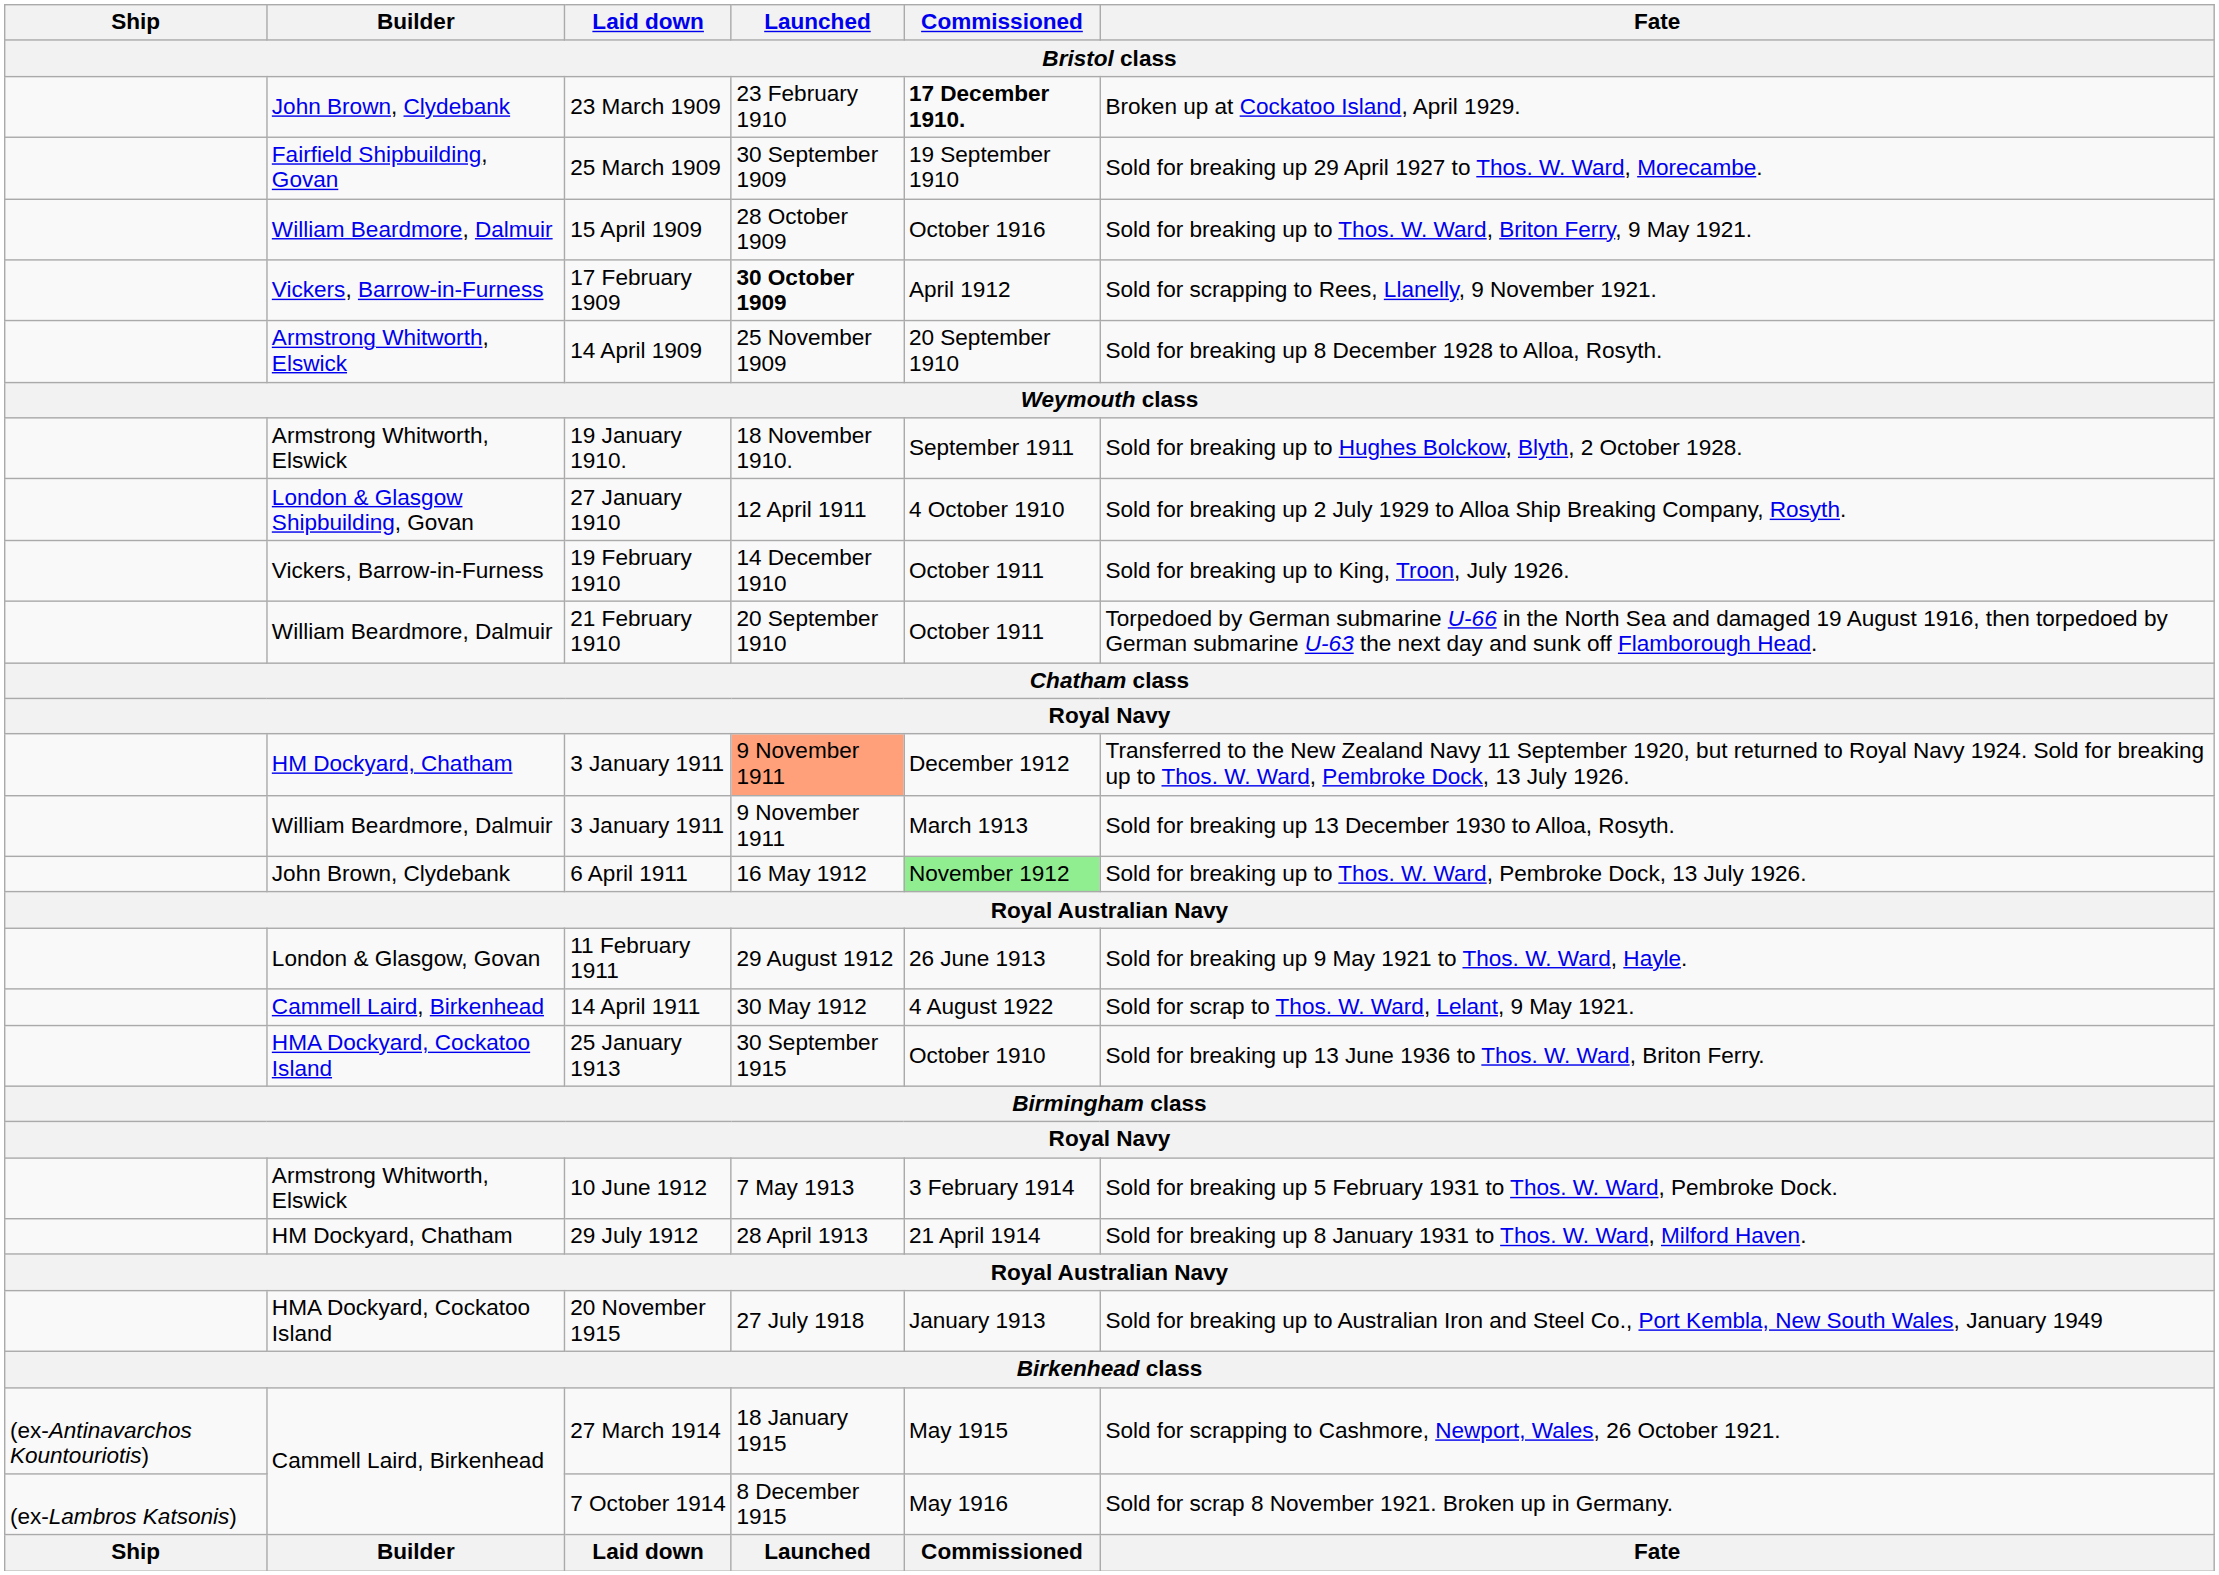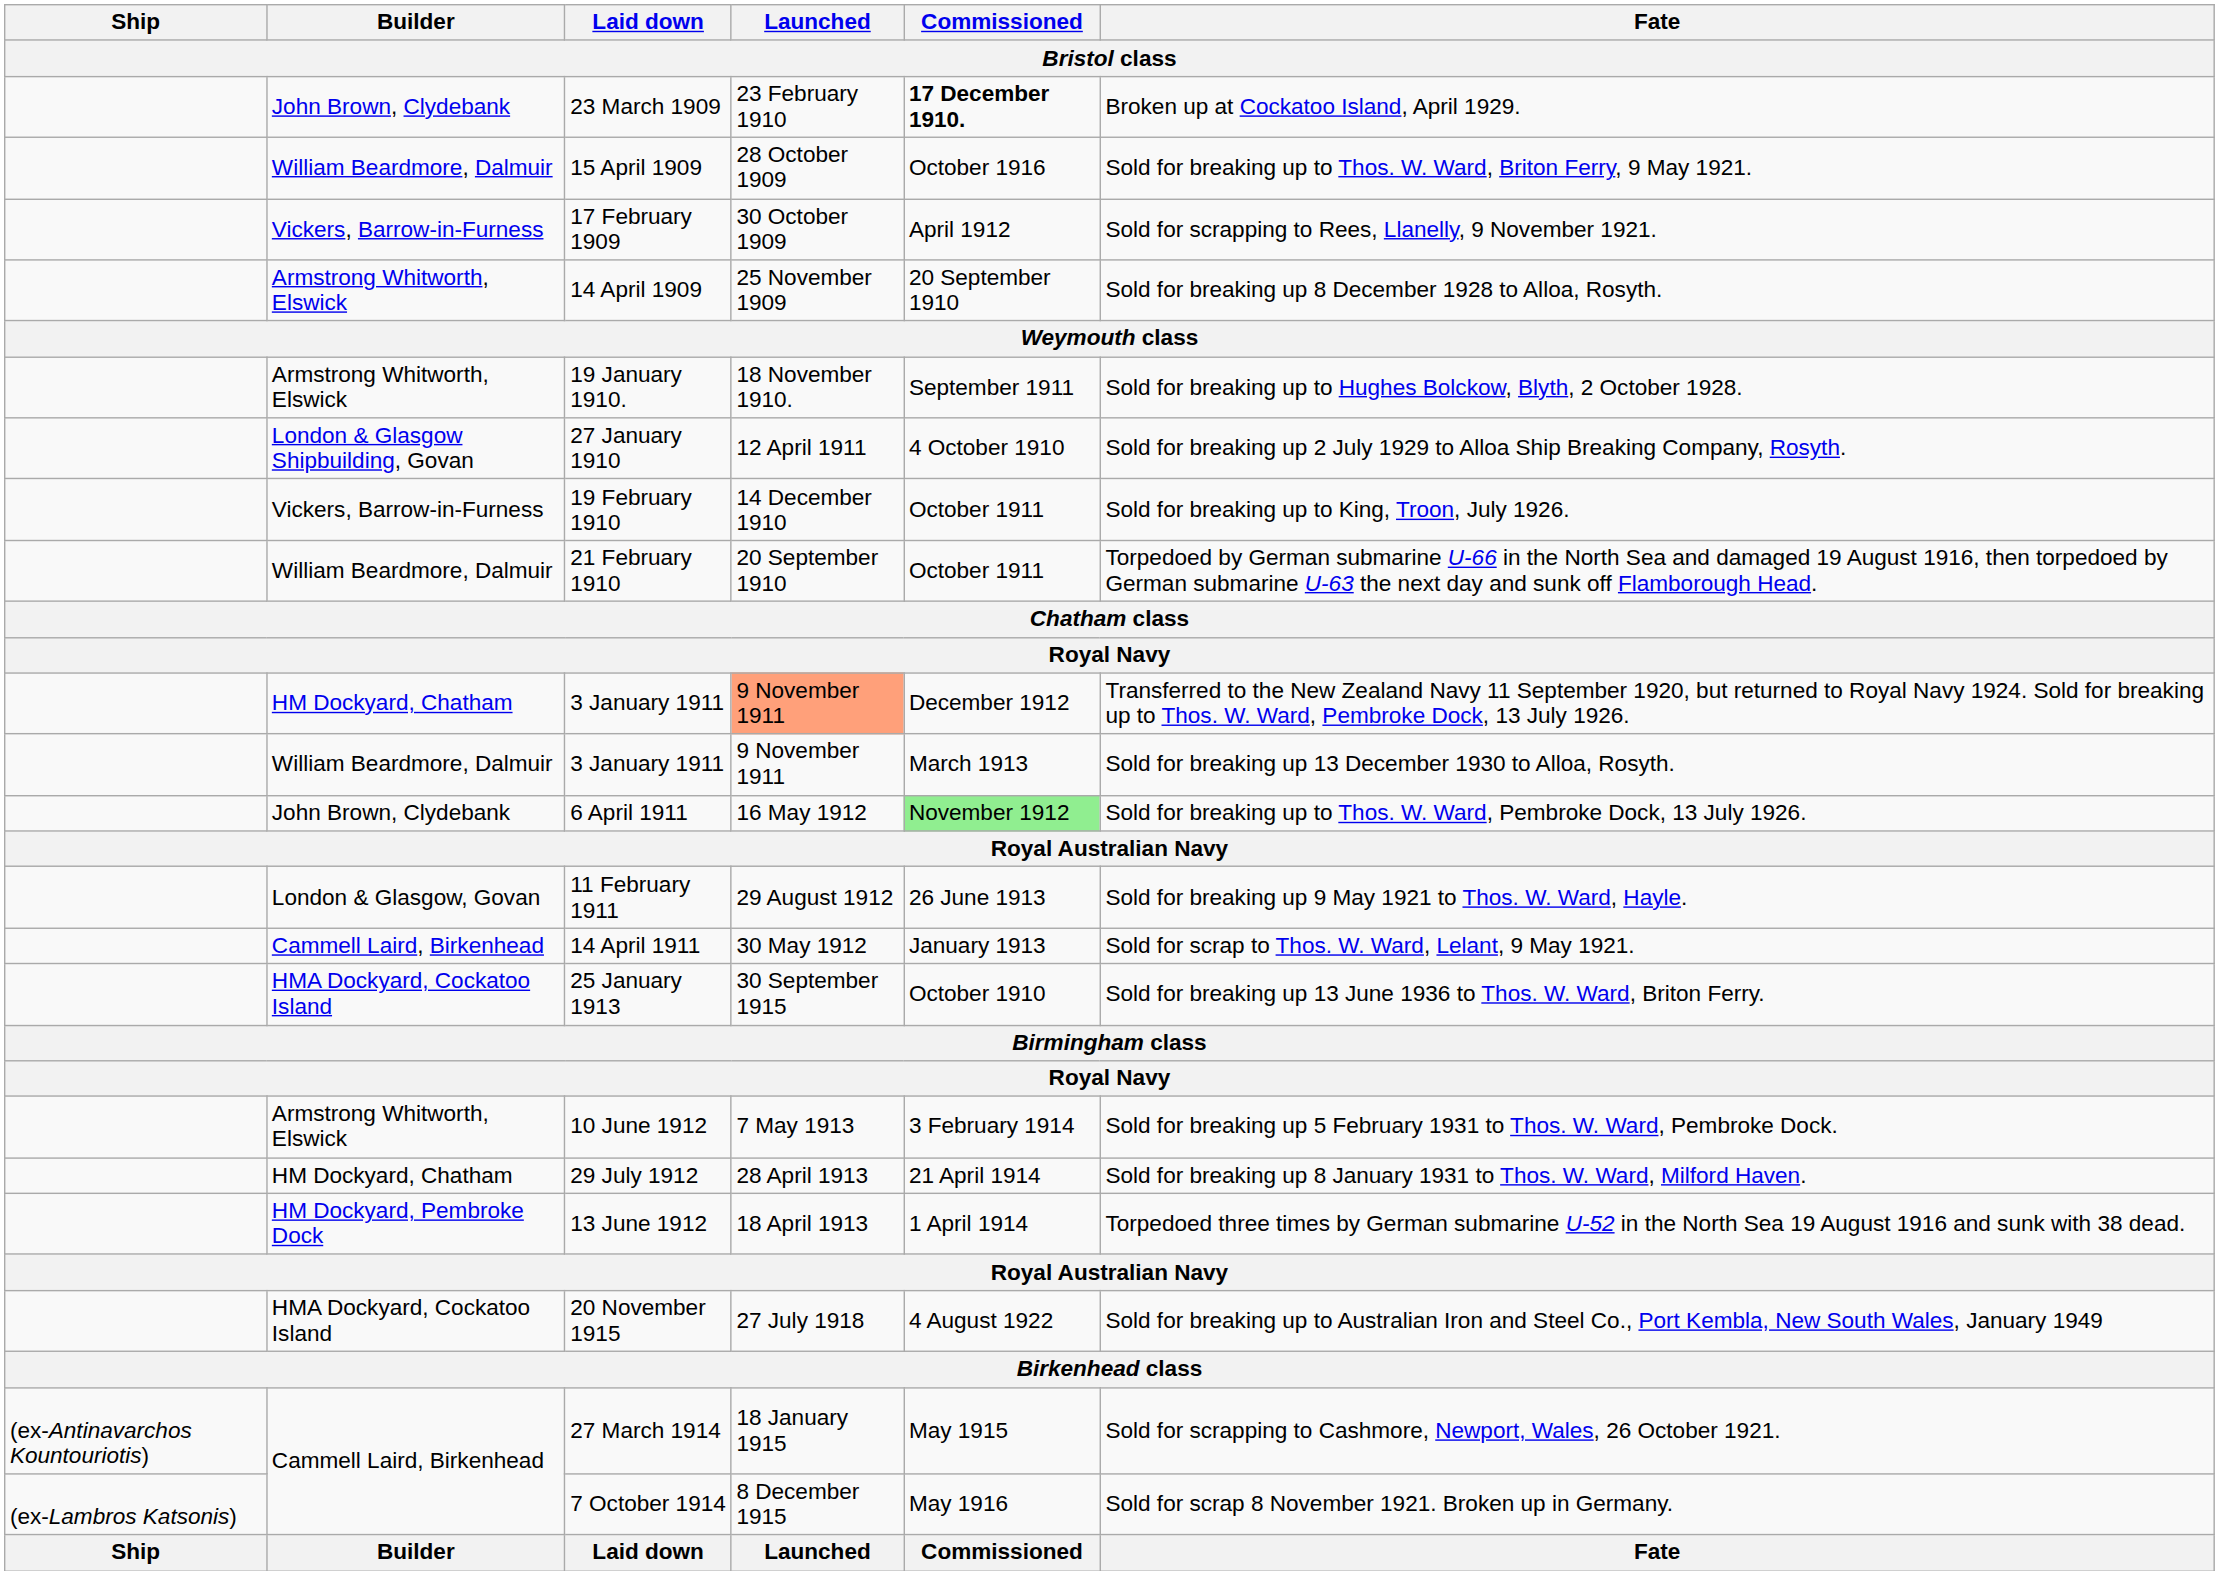- row: Fairfield Shipbuilding, Govan | 25 March 1909 | 30 September 1909 | 19 September 1910 | Sold for breaking up 29 April 1927 to Thos. W. Ward, Morecambe.
17 February 1909 | Launched: bold -> normal
14 April 1911 | Commissioned: 4 August 1922 -> January 1913
+ row: HM Dockyard, Pembroke Dock | 13 June 1912 | 18 April 1913 | 1 April 1914 | Torpedoed three times by German submarine U-52 in the North Sea 19 August 1916 and sunk with 38 dead.
20 November 1915 | Commissioned: January 1913 -> 4 August 1922
